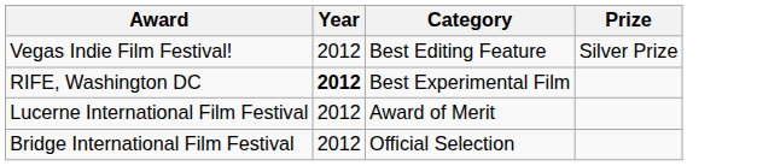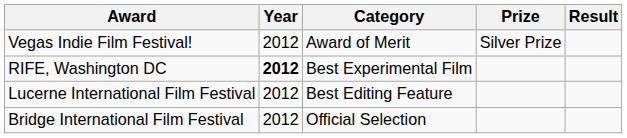+ column: Result
Vegas Indie Film Festival! | Category: Best Editing Feature -> Award of Merit
Lucerne International Film Festival | Category: Award of Merit -> Best Editing Feature
